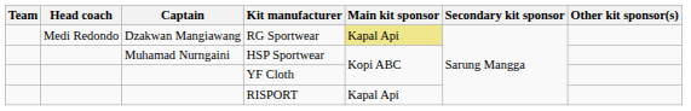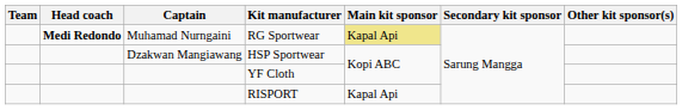RG Sportwear | Head coach: normal -> bold
RG Sportwear | Captain: Dzakwan Mangiawang -> Muhamad Nurngaini
HSP Sportwear | Captain: Muhamad Nurngaini -> Dzakwan Mangiawang
